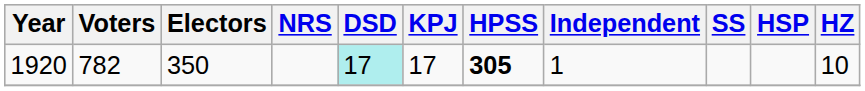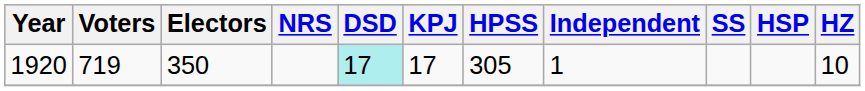1920 | Voters: 782 -> 719
1920 | HPSS: bold -> normal
